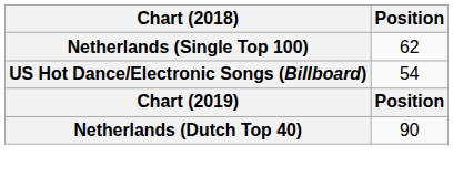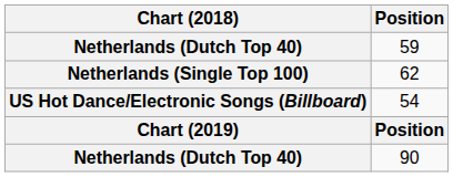+ row: Netherlands (Dutch Top 40) | 59
